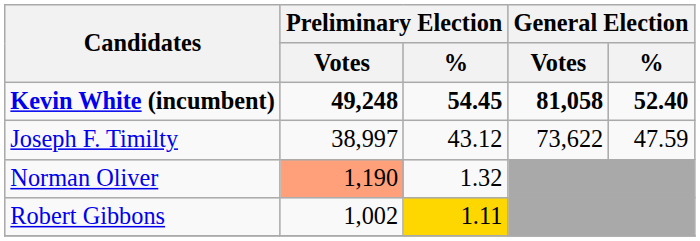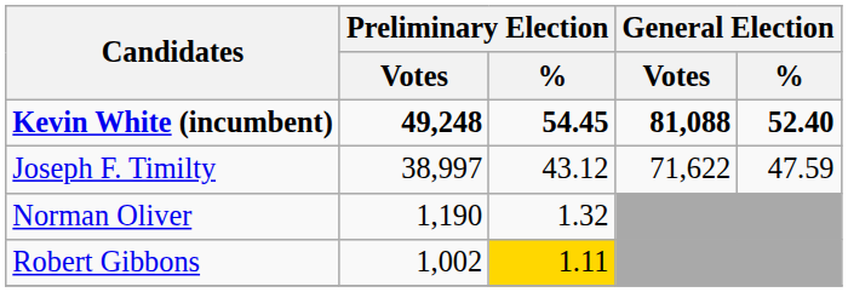Kevin White (incumbent) | General Election / Votes: 81,058 -> 81,088
Joseph F. Timilty | General Election / Votes: 73,622 -> 71,622
Norman Oliver | Preliminary Election / Votes: lightsalmon background -> no background
